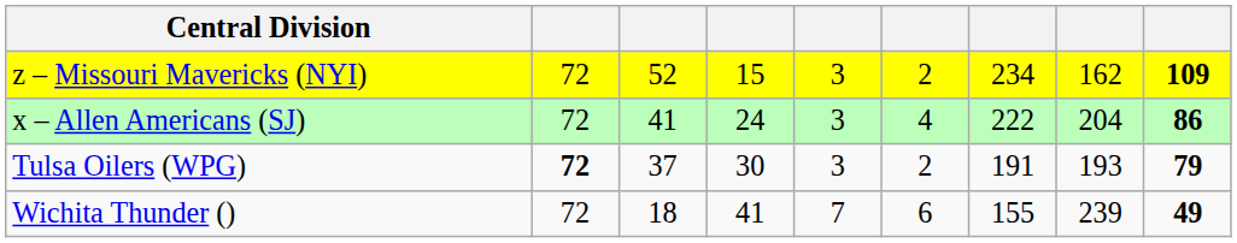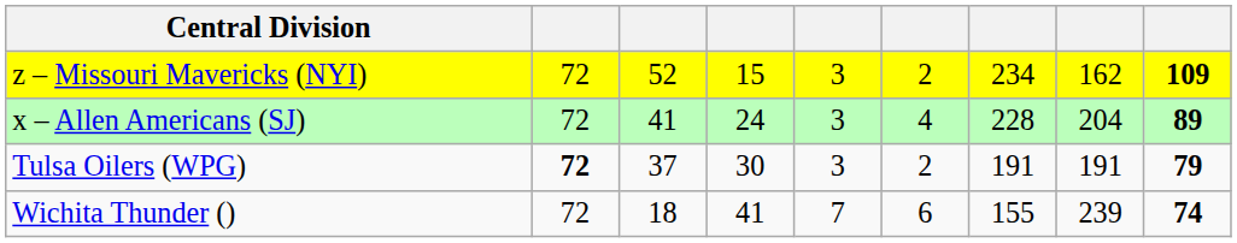x – Allen Americans (SJ) | column 7: 222 -> 228
x – Allen Americans (SJ) | column 9: 86 -> 89
Tulsa Oilers (WPG) | column 8: 193 -> 191
Wichita Thunder () | column 9: 49 -> 74
